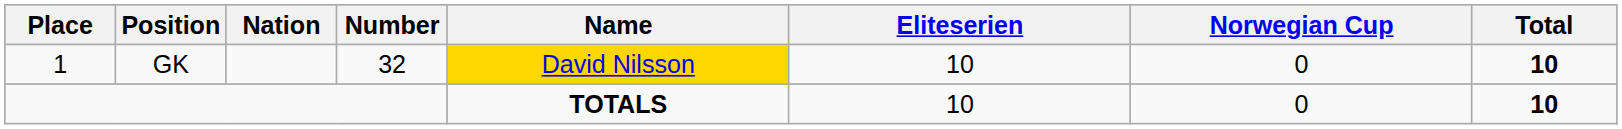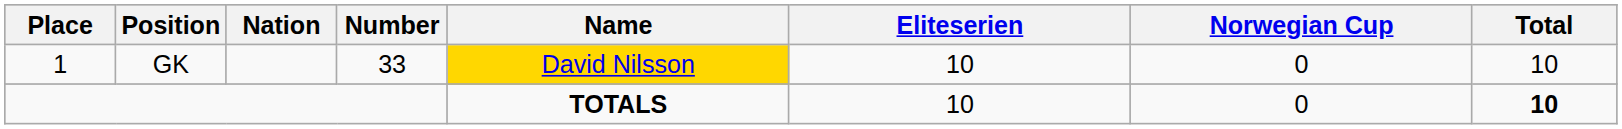GK | Number: 32 -> 33
GK | Total: bold -> normal
